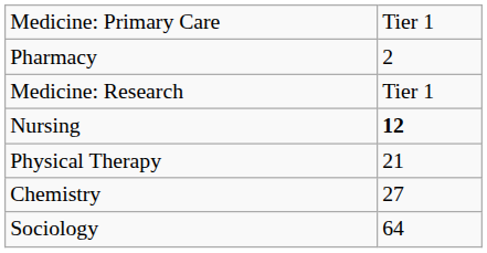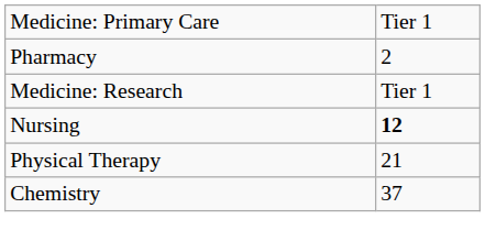Chemistry | column 2: 27 -> 37
- row: Sociology | 64
